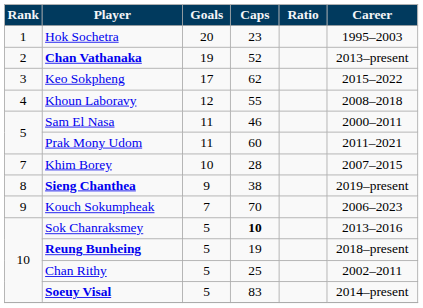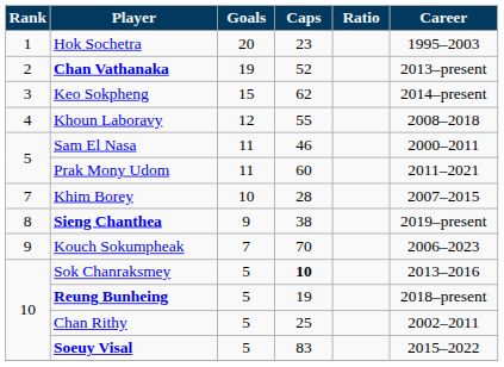Keo Sokpheng | Goals: 17 -> 15
Keo Sokpheng | Career: 2015–2022 -> 2014–present
Soeuy Visal | Career: 2014–present -> 2015–2022
